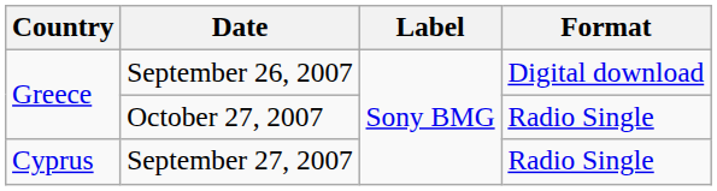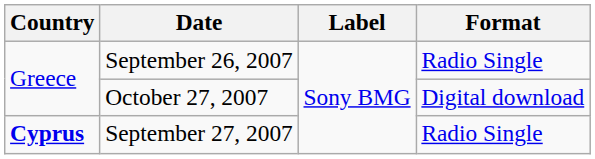September 26, 2007 | Format: Digital download -> Radio Single
October 27, 2007 | Format: Radio Single -> Digital download
September 27, 2007 | Country: normal -> bold
